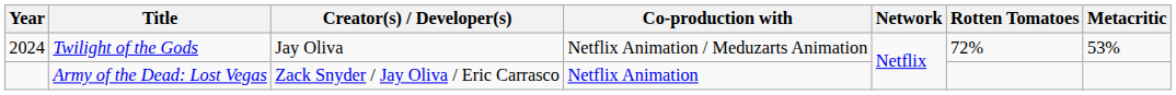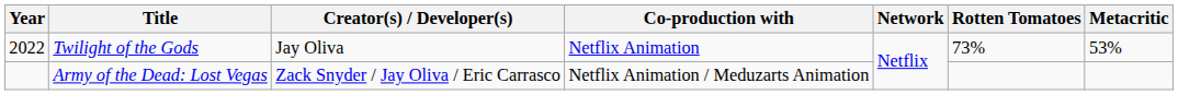Twilight of the Gods | Year: 2024 -> 2022
Twilight of the Gods | Co-production with: Netflix Animation / Meduzarts Animation -> Netflix Animation
Twilight of the Gods | Rotten Tomatoes: 72% -> 73%
Army of the Dead: Lost Vegas | Co-production with: Netflix Animation -> Netflix Animation / Meduzarts Animation
